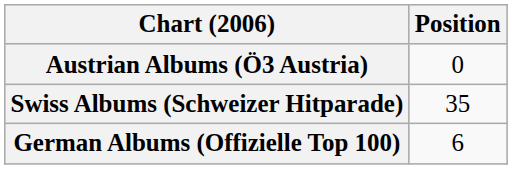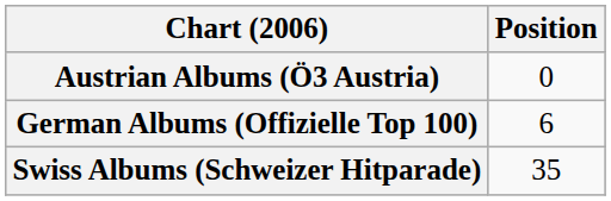rows swapped: German Albums (Offizielle Top 100) <-> Swiss Albums (Schweizer Hitparade)
